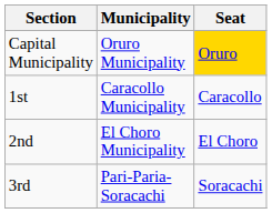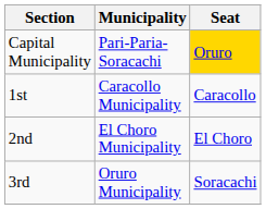Capital Municipality | Municipality: Oruro Municipality -> Pari-Paria-Soracachi
3rd | Municipality: Pari-Paria-Soracachi -> Oruro Municipality
